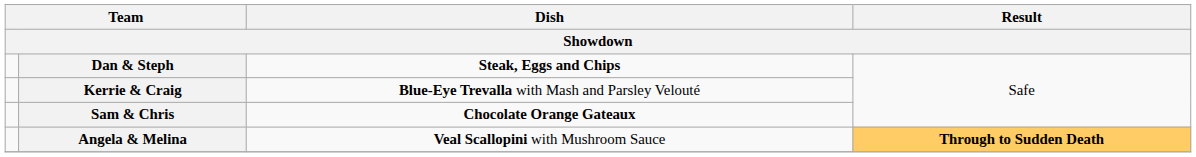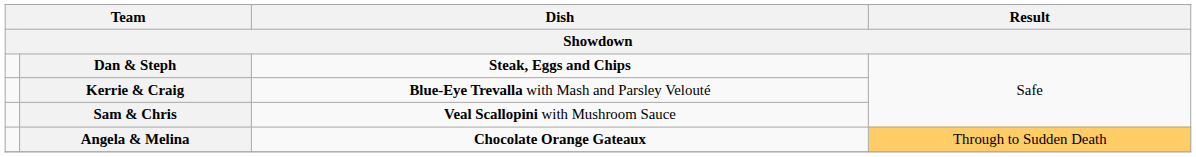Sam & Chris | Dish: Chocolate Orange Gateaux -> Veal Scallopini with Mushroom Sauce
Angela & Melina | Dish: Veal Scallopini with Mushroom Sauce -> Chocolate Orange Gateaux
Angela & Melina | Result: bold -> normal
